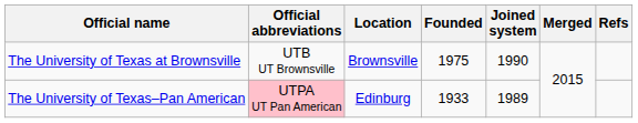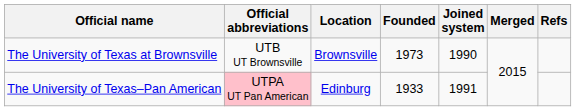The University of Texas at Brownsville | Founded: 1975 -> 1973
The University of Texas–Pan American | Joined system: 1989 -> 1991
